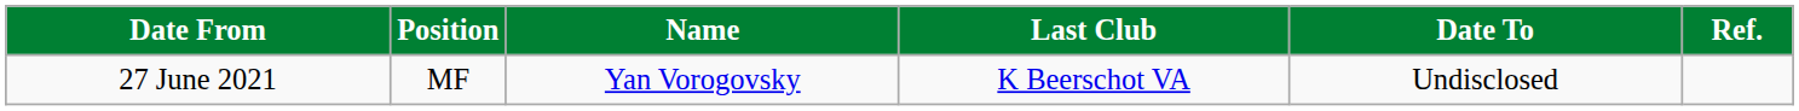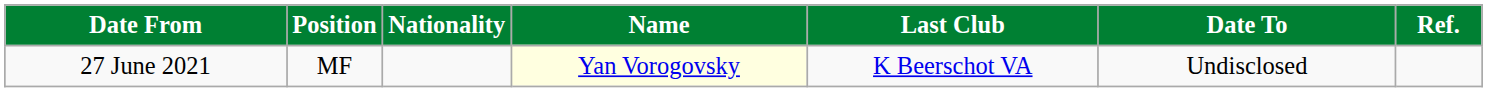+ column: Nationality
27 June 2021 | Name: no background -> lightyellow background
